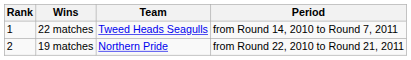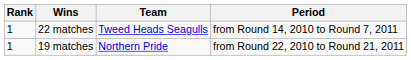19 matches | Rank: 2 -> 1
